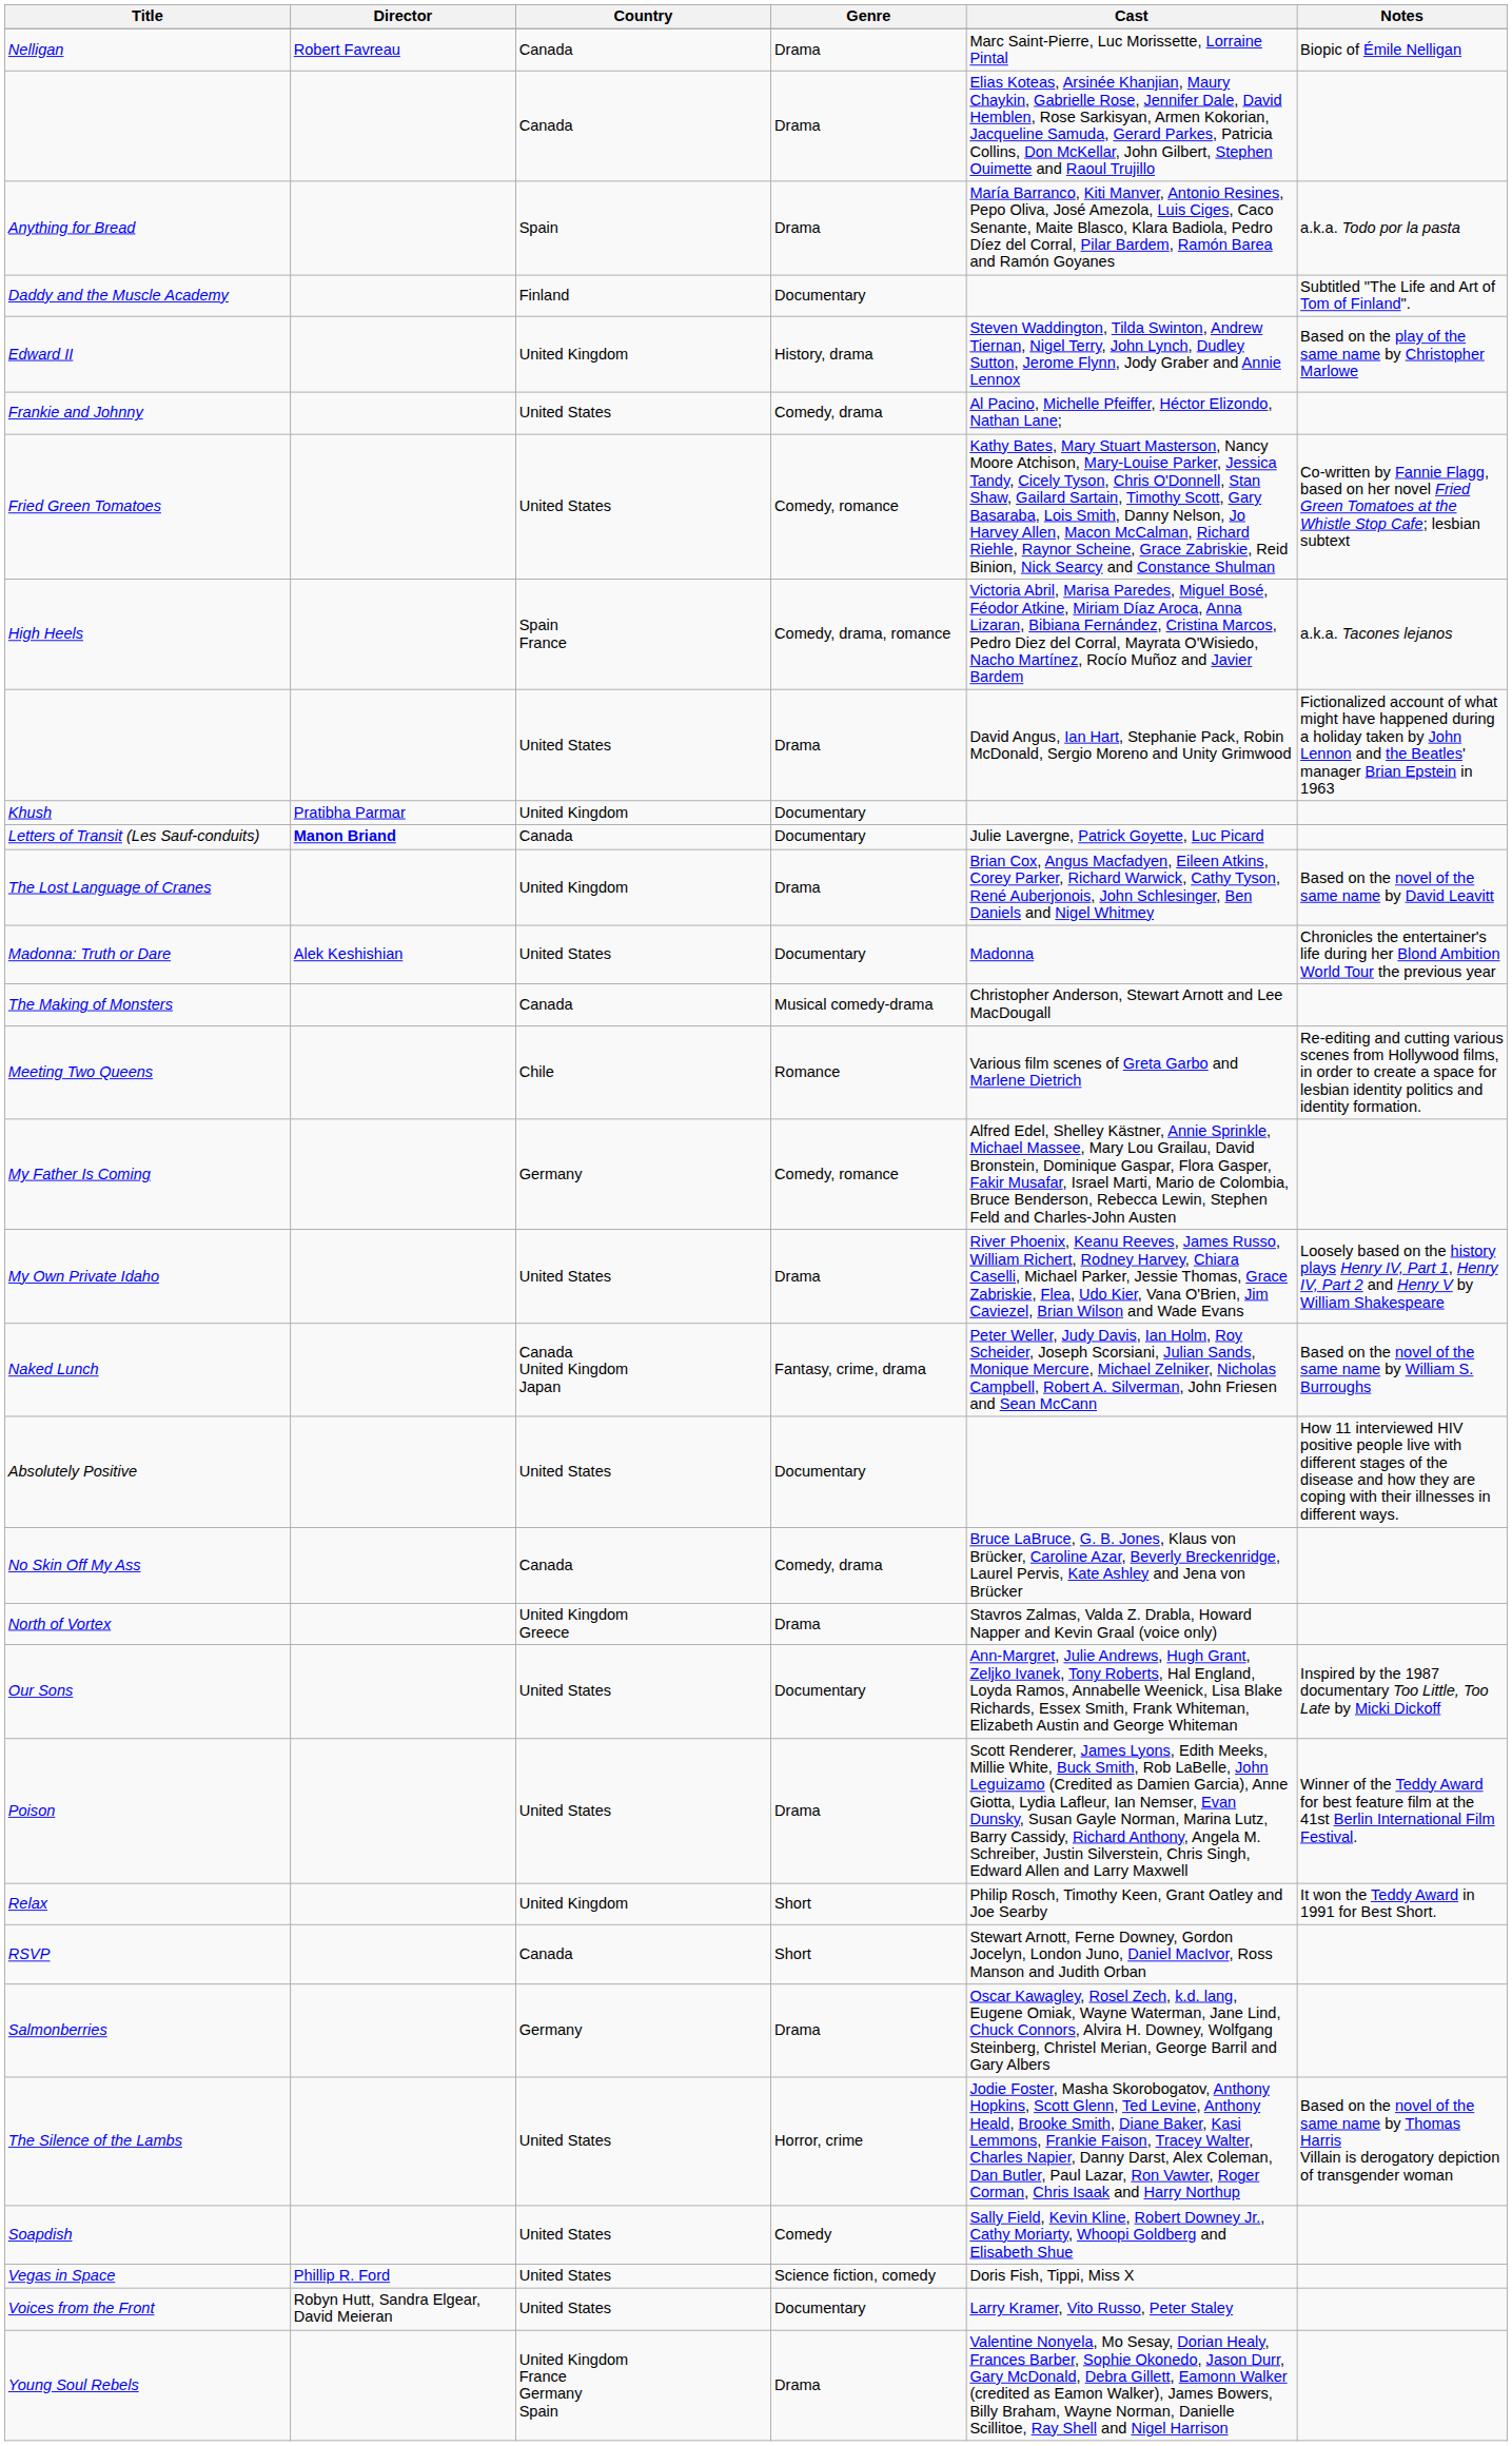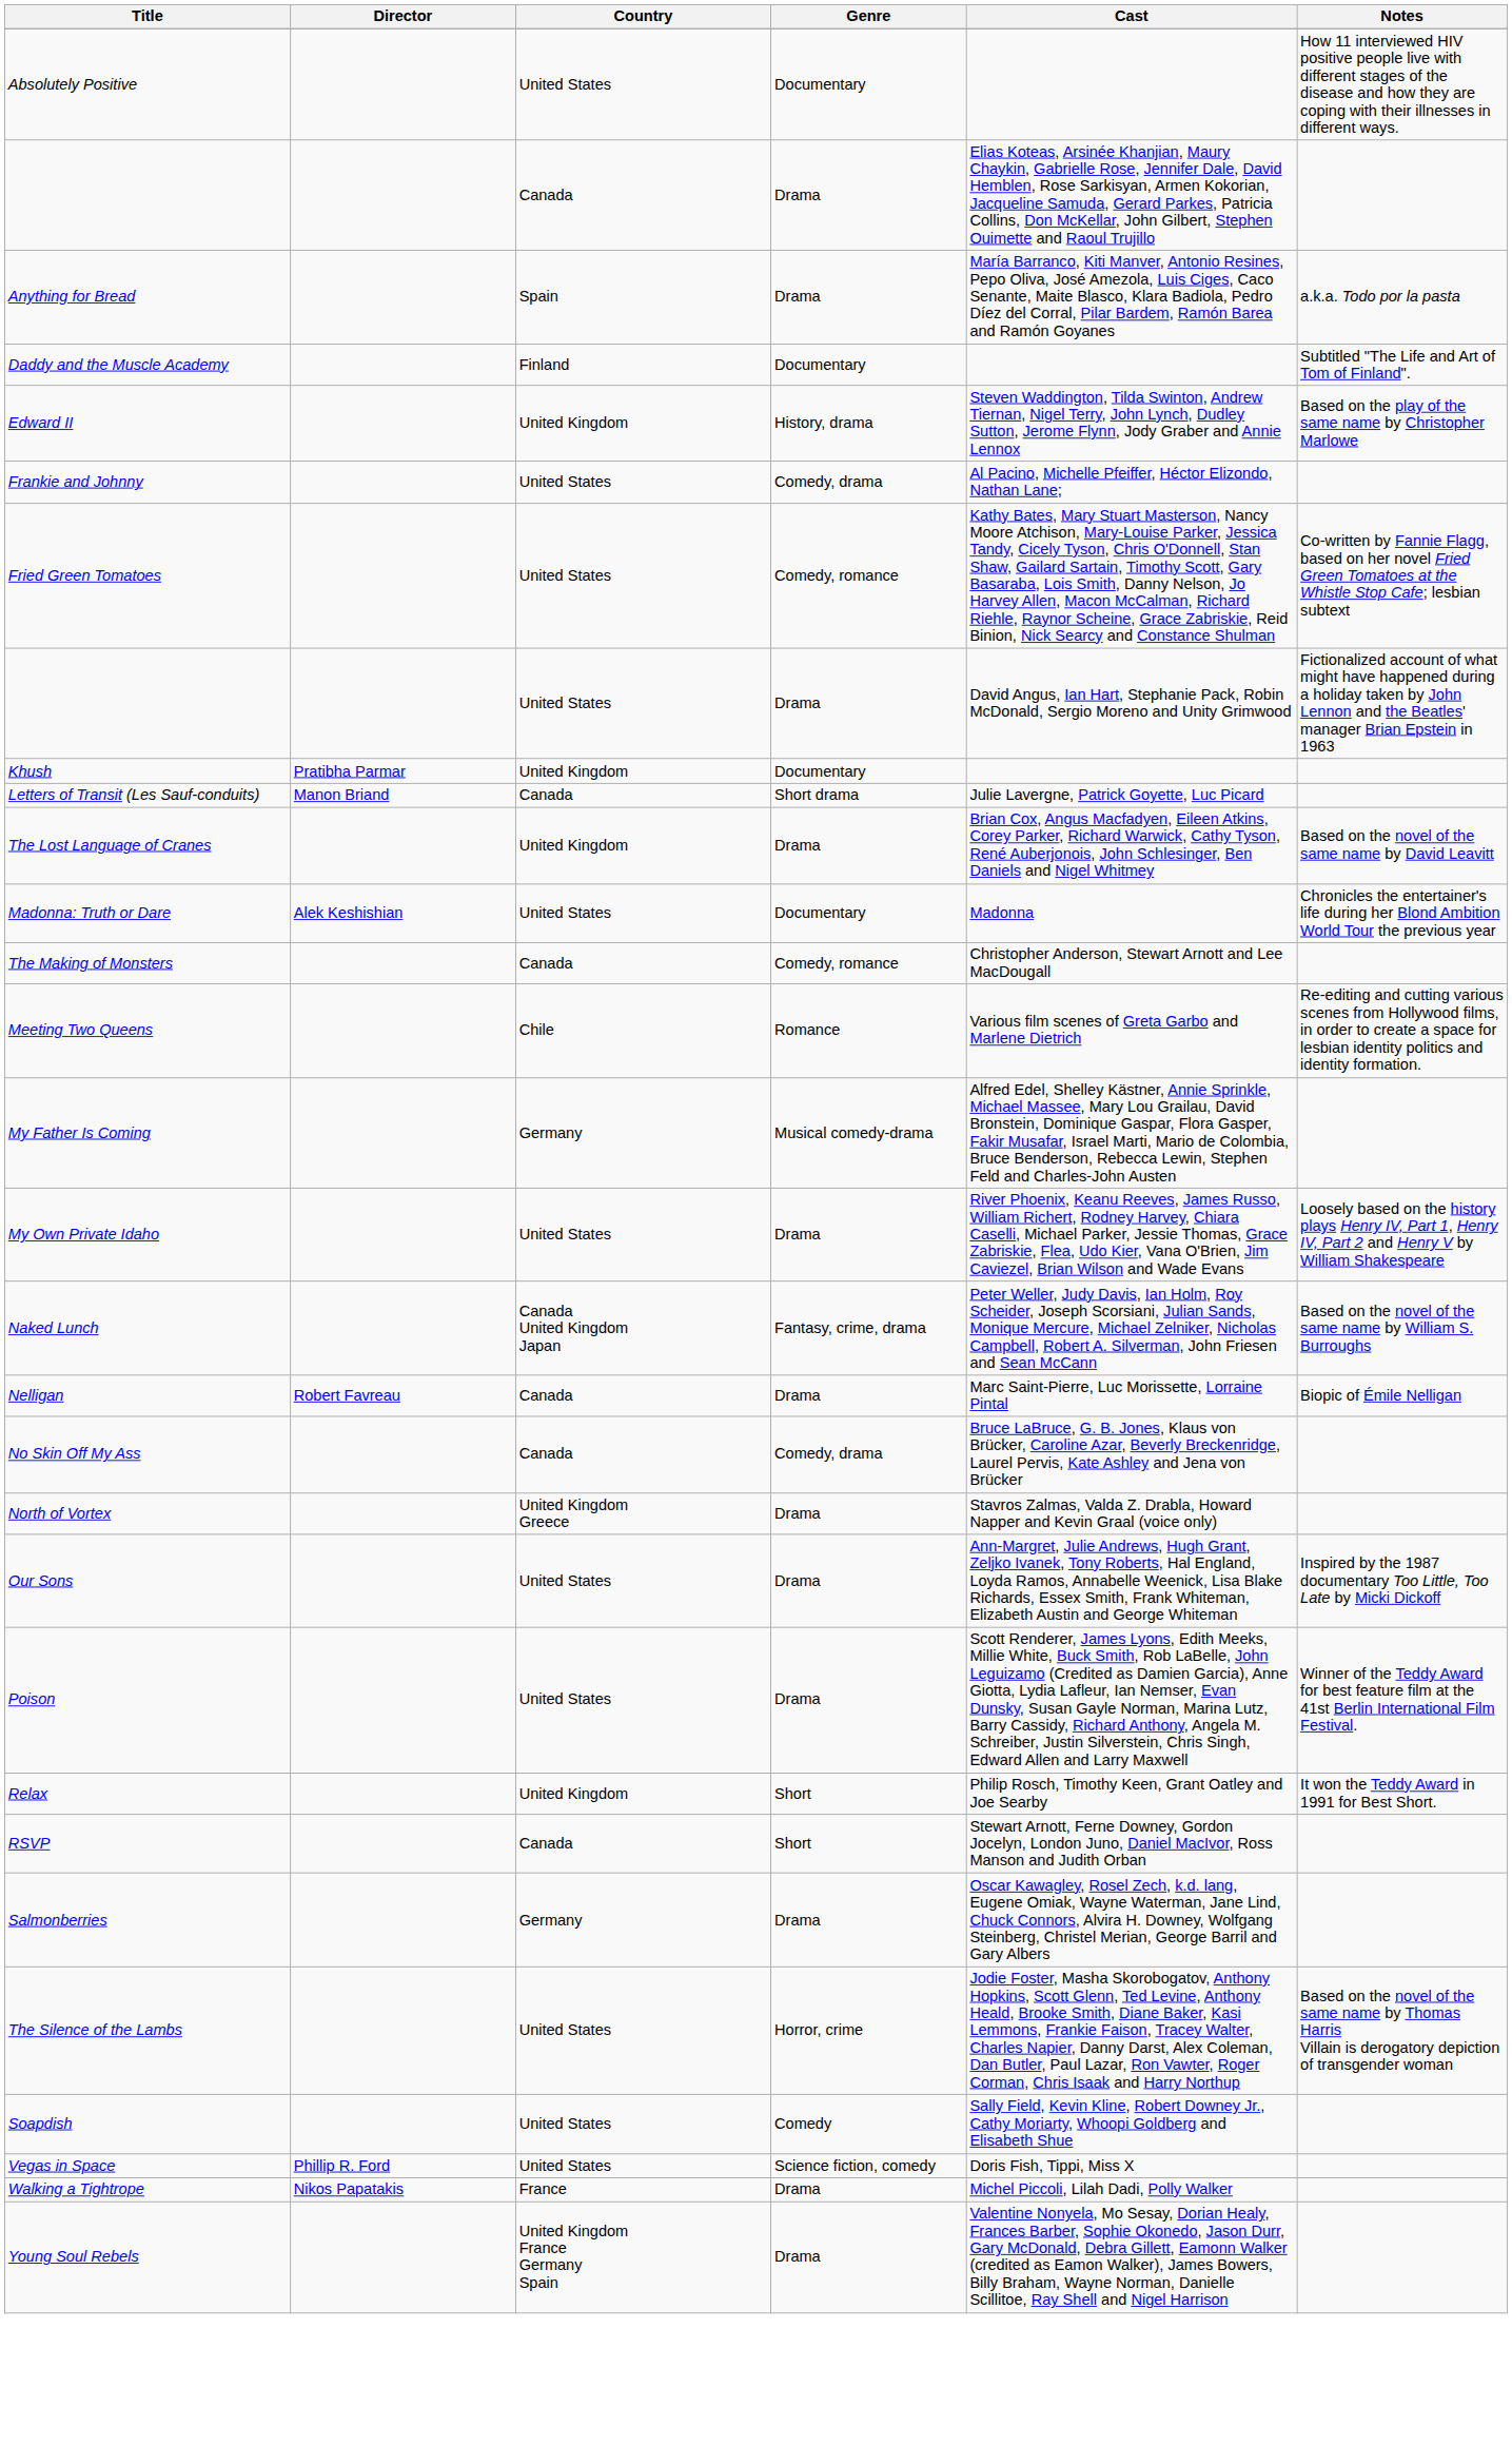rows swapped: Absolutely Positive <-> Nelligan
- row: High Heels | Spain France | Comedy, drama, romance | Victoria Abril, Marisa Paredes, Miguel Bosé, Féodor Atkine, Miriam Díaz Aroca, Anna Lizaran, Bibiana Fernández, Cristina Marcos, Pedro Diez del Corral, Mayrata O'Wisiedo, Nacho Martínez, Rocío Muñoz and Javier Bardem | a.k.a. Tacones lejanos
Letters of Transit (Les Sauf-conduits) | Director: bold -> normal
Letters of Transit (Les Sauf-conduits) | Genre: Documentary -> Short drama
The Making of Monsters | Genre: Musical comedy-drama -> Comedy, romance
My Father Is Coming | Genre: Comedy, romance -> Musical comedy-drama
Our Sons | Genre: Documentary -> Drama
- row: Voices from the Front | Robyn Hutt, Sandra Elgear, David Meieran | United States | Documentary | Larry Kramer, Vito Russo, Peter Staley
+ row: Walking a Tightrope | Nikos Papatakis | France | Drama | Michel Piccoli, Lilah Dadi, Polly Walker
